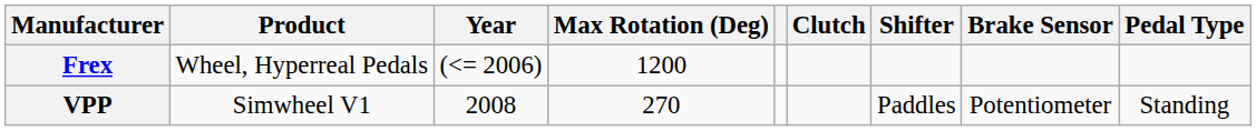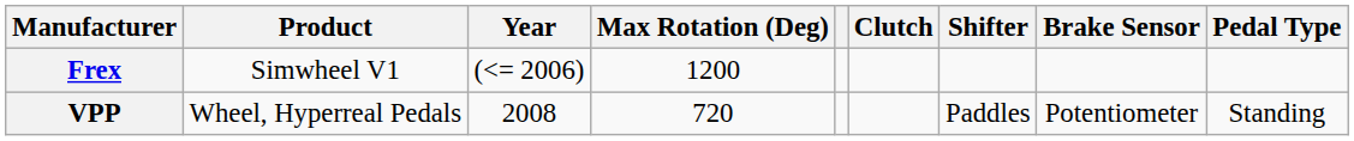Frex | Product: Wheel, Hyperreal Pedals -> Simwheel V1
VPP | Product: Simwheel V1 -> Wheel, Hyperreal Pedals
VPP | Max Rotation (Deg): 270 -> 720
